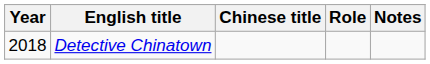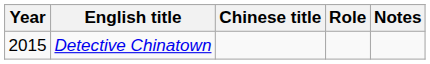Detective Chinatown | Year: 2018 -> 2015
